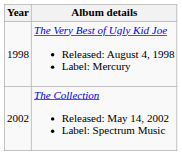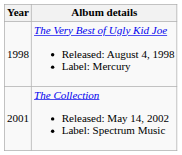The Collection Released: May 14, 2002 Label: Spectrum Music | Year: 2002 -> 2001
